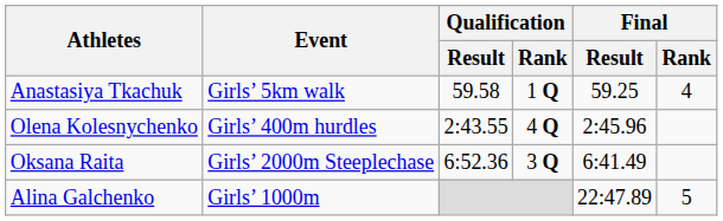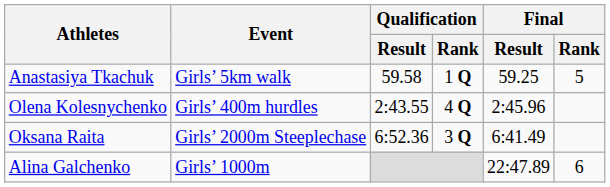Anastasiya Tkachuk | Final / Rank: 4 -> 5
Alina Galchenko | Final / Rank: 5 -> 6
